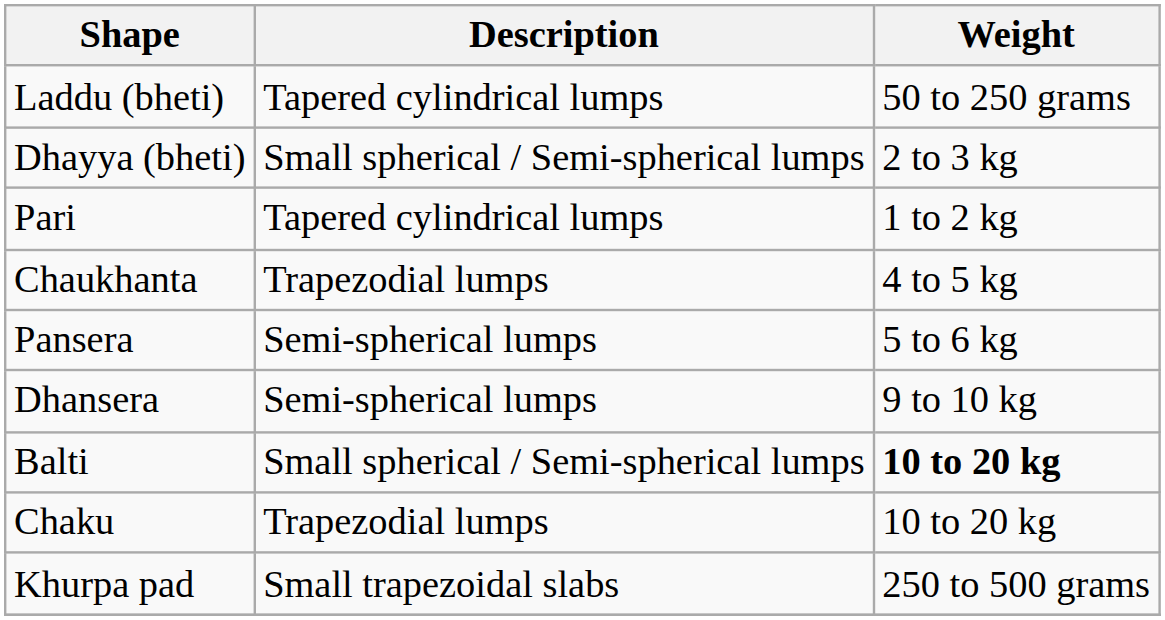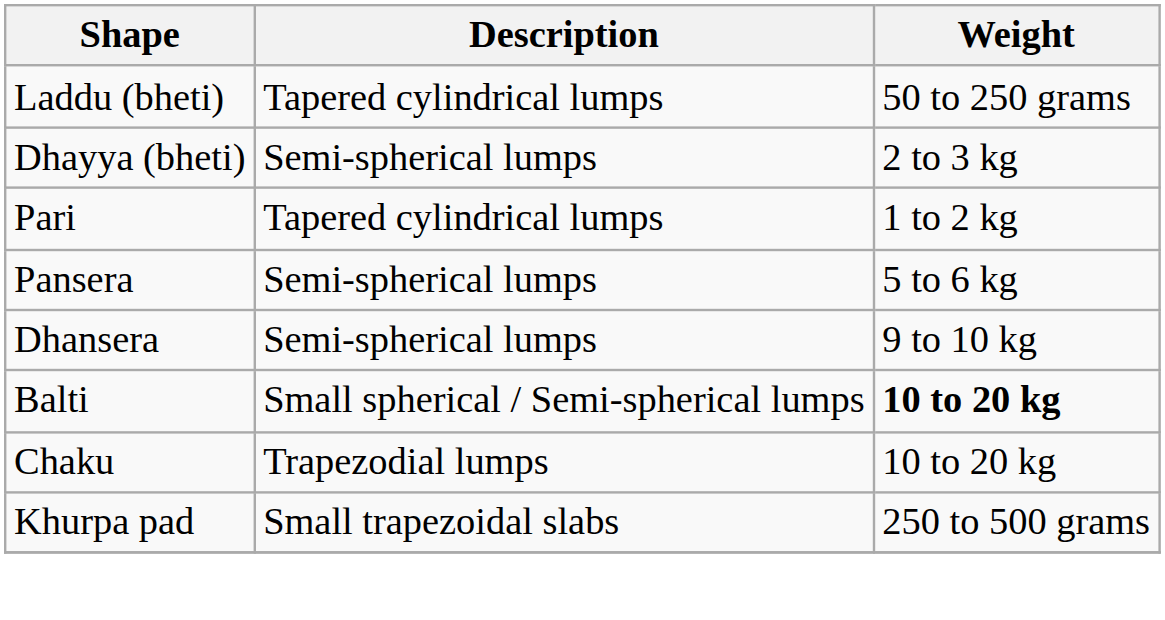Dhayya (bheti) | Description: Small spherical / Semi-spherical lumps -> Semi-spherical lumps
- row: Chaukhanta | Trapezodial lumps | 4 to 5 kg
